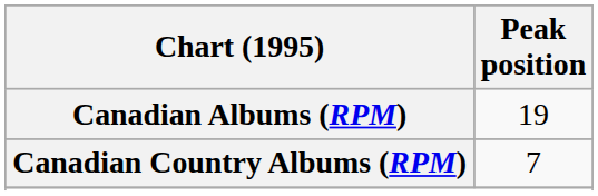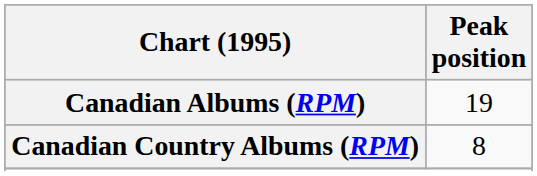Canadian Country Albums (RPM) | Peak position: 7 -> 8
